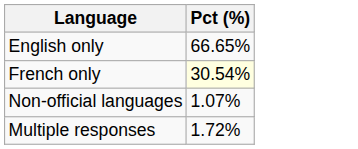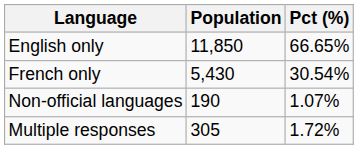+ column: Population | 11,850 | 5,430 | 190 | 305
French only | Pct (%): lightyellow background -> no background
